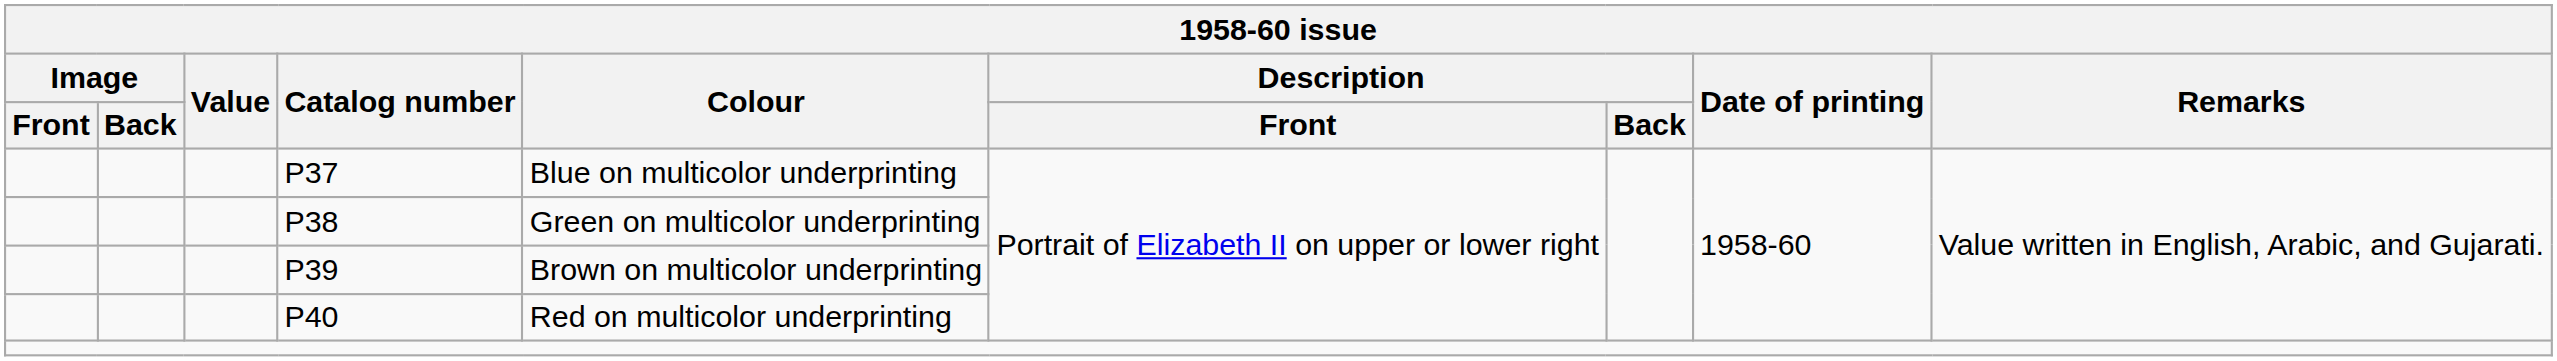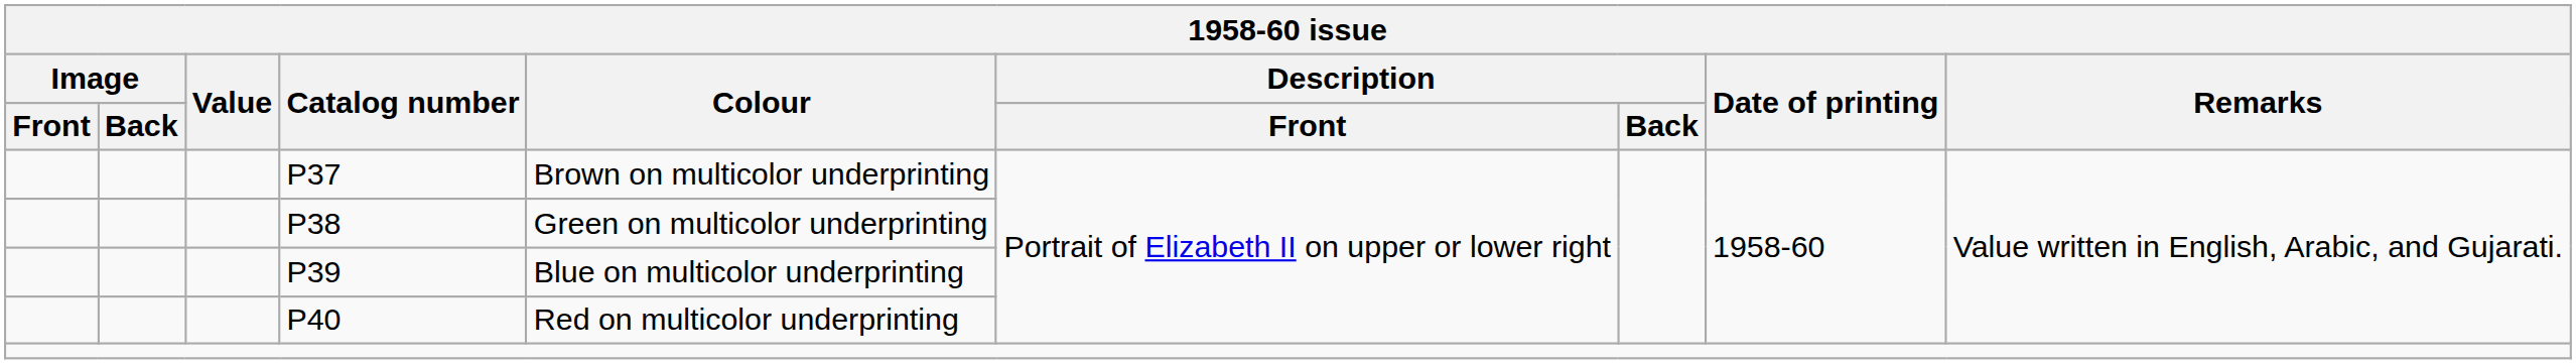P37 | Colour: Blue on multicolor underprinting -> Brown on multicolor underprinting
P39 | Colour: Brown on multicolor underprinting -> Blue on multicolor underprinting
